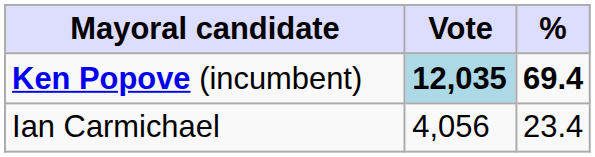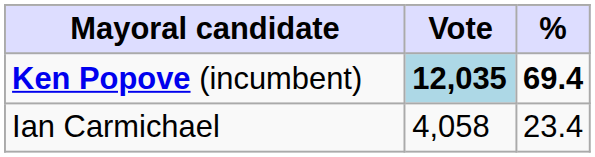Ian Carmichael | Vote: 4,056 -> 4,058
